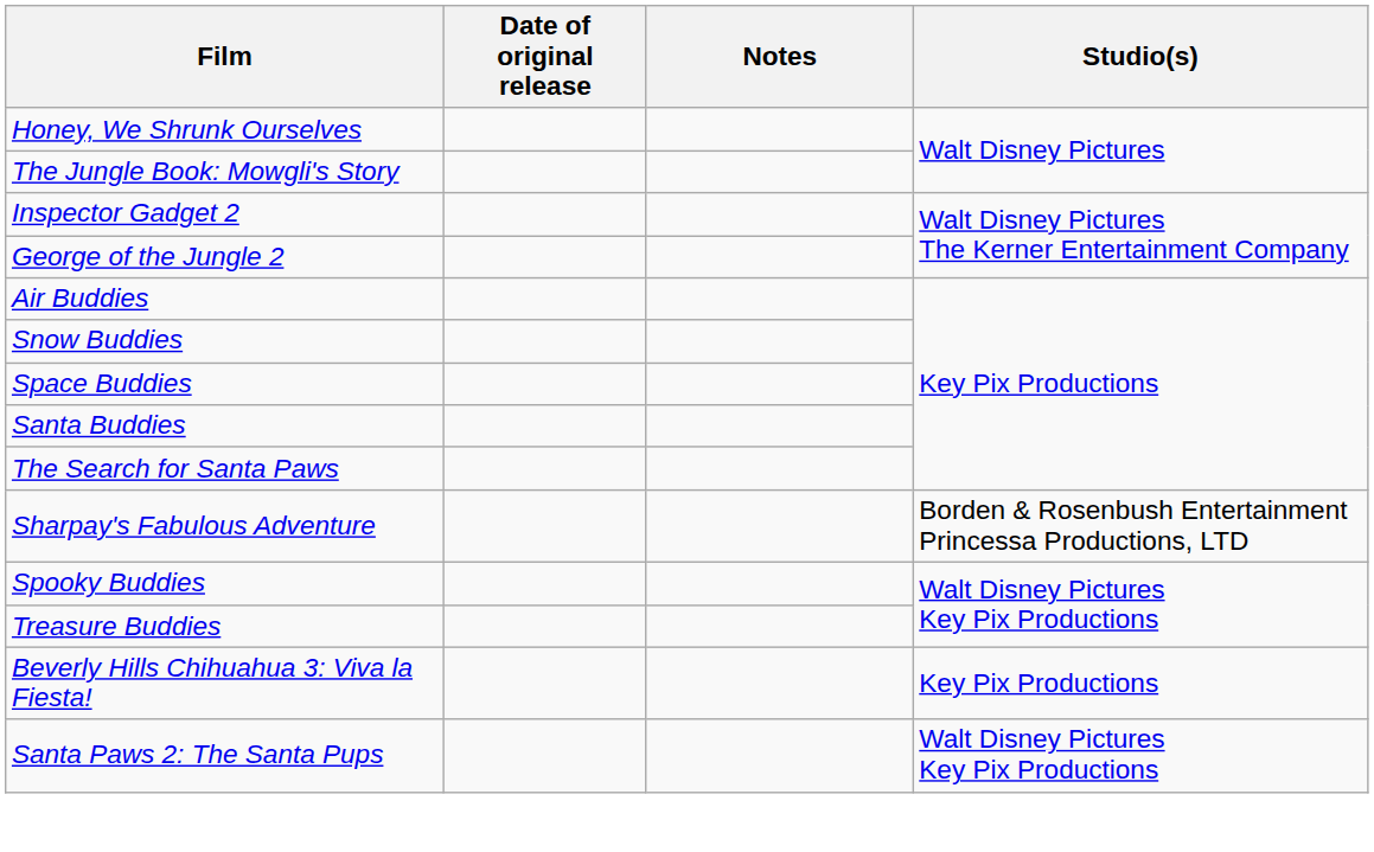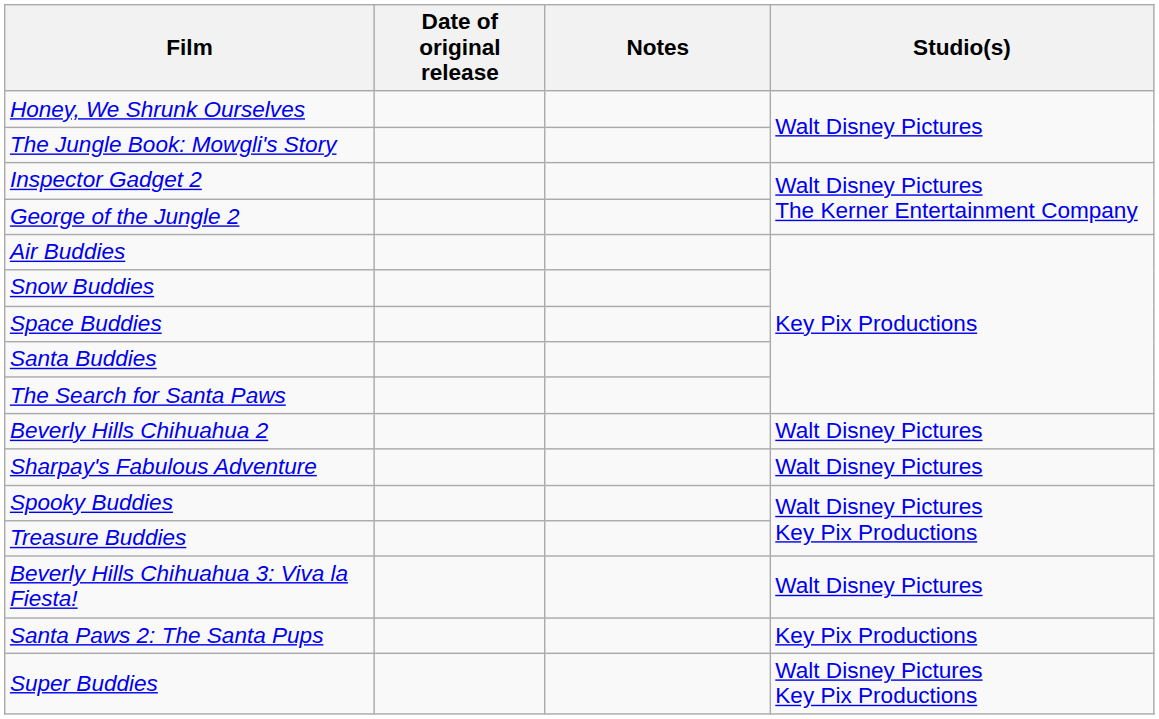+ row: Beverly Hills Chihuahua 2 | Walt Disney Pictures
Sharpay's Fabulous Adventure | Studio(s): Borden & Rosenbush Entertainment Princessa Productions, LTD -> Walt Disney Pictures
Beverly Hills Chihuahua 3: Viva la Fiesta! | Studio(s): Key Pix Productions -> Walt Disney Pictures
Santa Paws 2: The Santa Pups | Studio(s): Walt Disney Pictures Key Pix Productions -> Key Pix Productions
+ row: Super Buddies | Walt Disney Pictures Key Pix Productions
